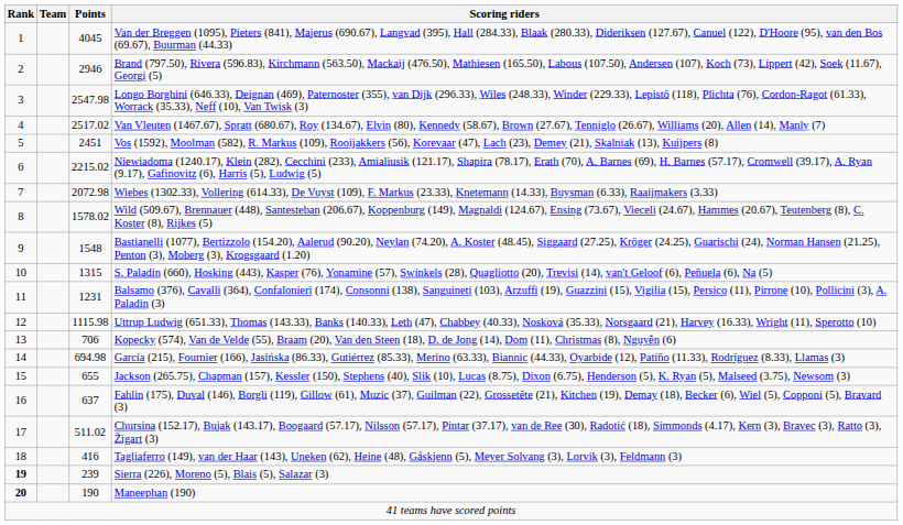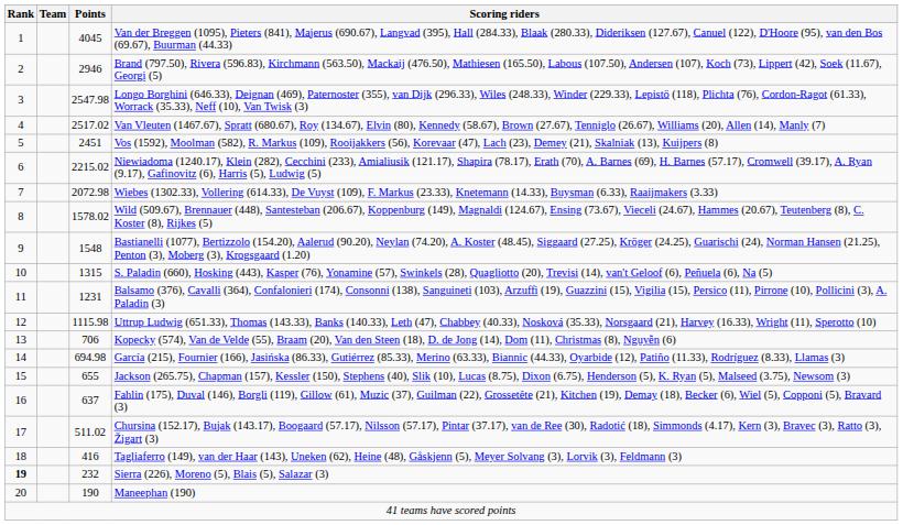Sierra (226), Moreno (5), Blais (5), Salazar (3) | Points: 239 -> 232
Maneephan (190) | Rank: bold -> normal
